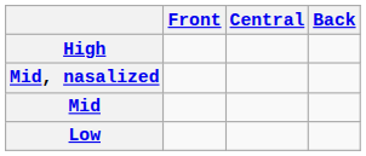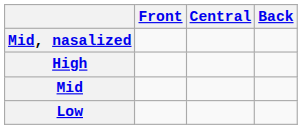rows swapped: High <-> Mid, nasalized
